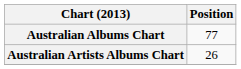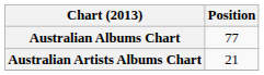Australian Artists Albums Chart | Position: 26 -> 21
